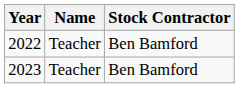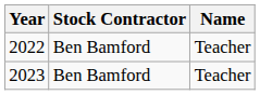columns swapped: Name <-> Stock Contractor
